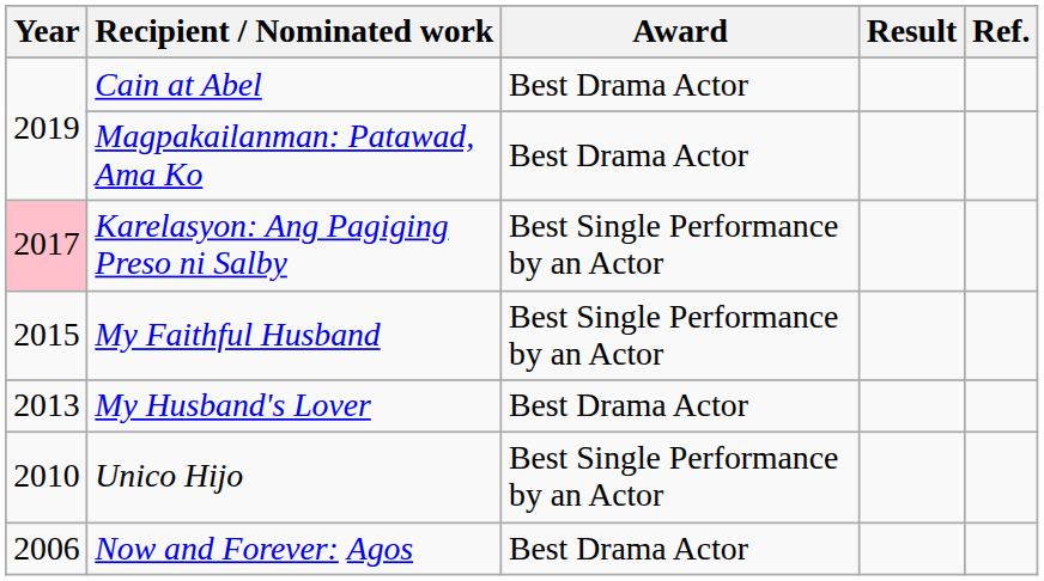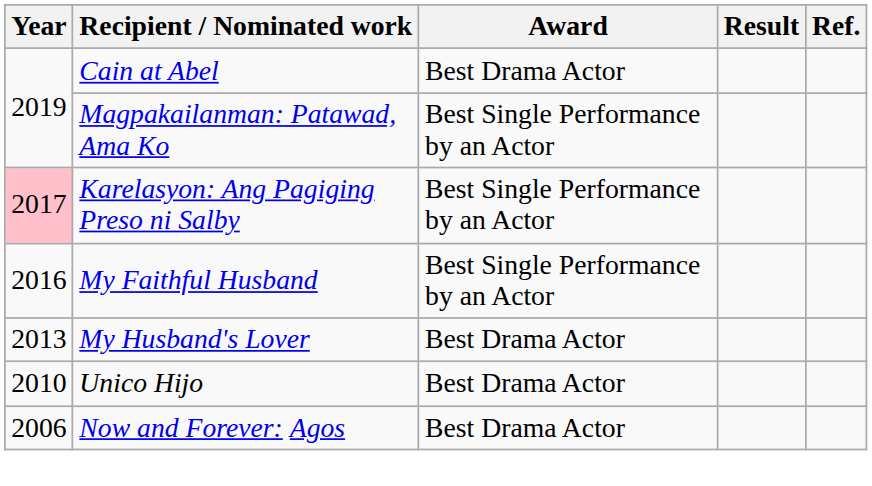Magpakailanman: Patawad, Ama Ko | Award: Best Drama Actor -> Best Single Performance by an Actor
My Faithful Husband | Year: 2015 -> 2016
Unico Hijo | Award: Best Single Performance by an Actor -> Best Drama Actor
